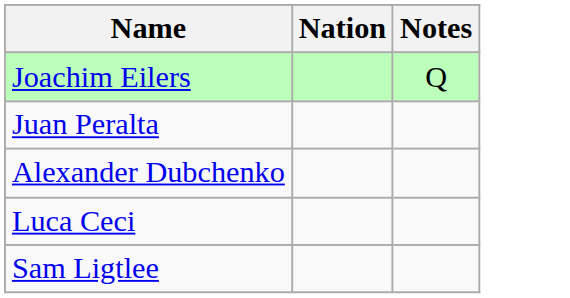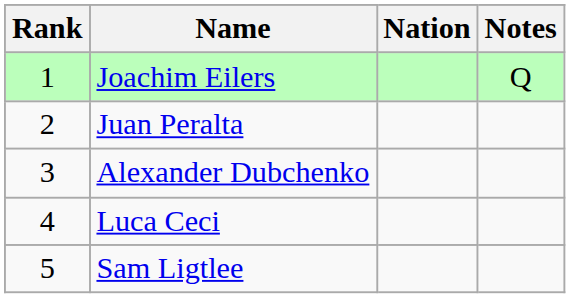+ column: Rank | 1 | 2 | 3 | 4 | 5
